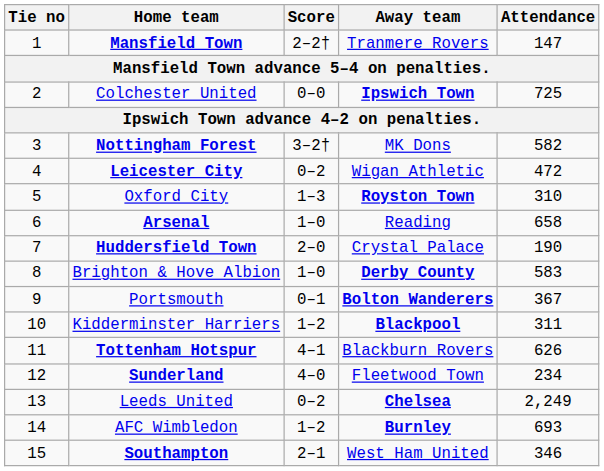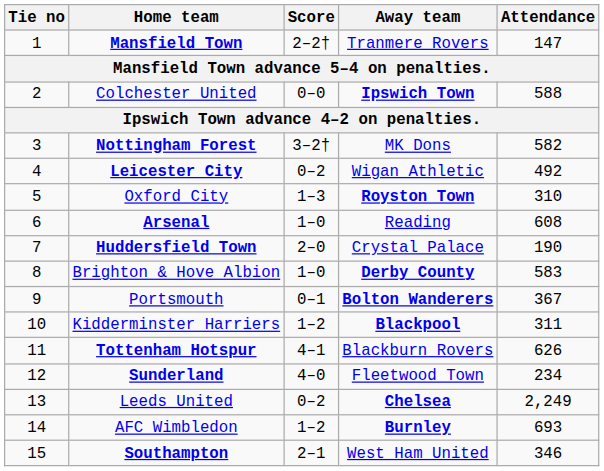Colchester United | Attendance: 725 -> 588
Leicester City | Attendance: 472 -> 492
Arsenal | Attendance: 658 -> 608
